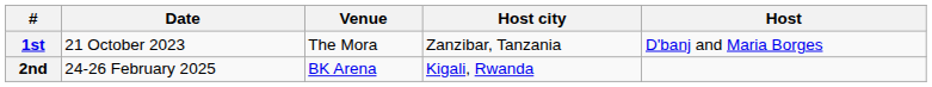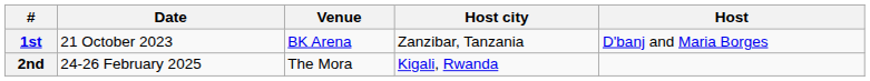1st | Venue: The Mora -> BK Arena
2nd | Venue: BK Arena -> The Mora
